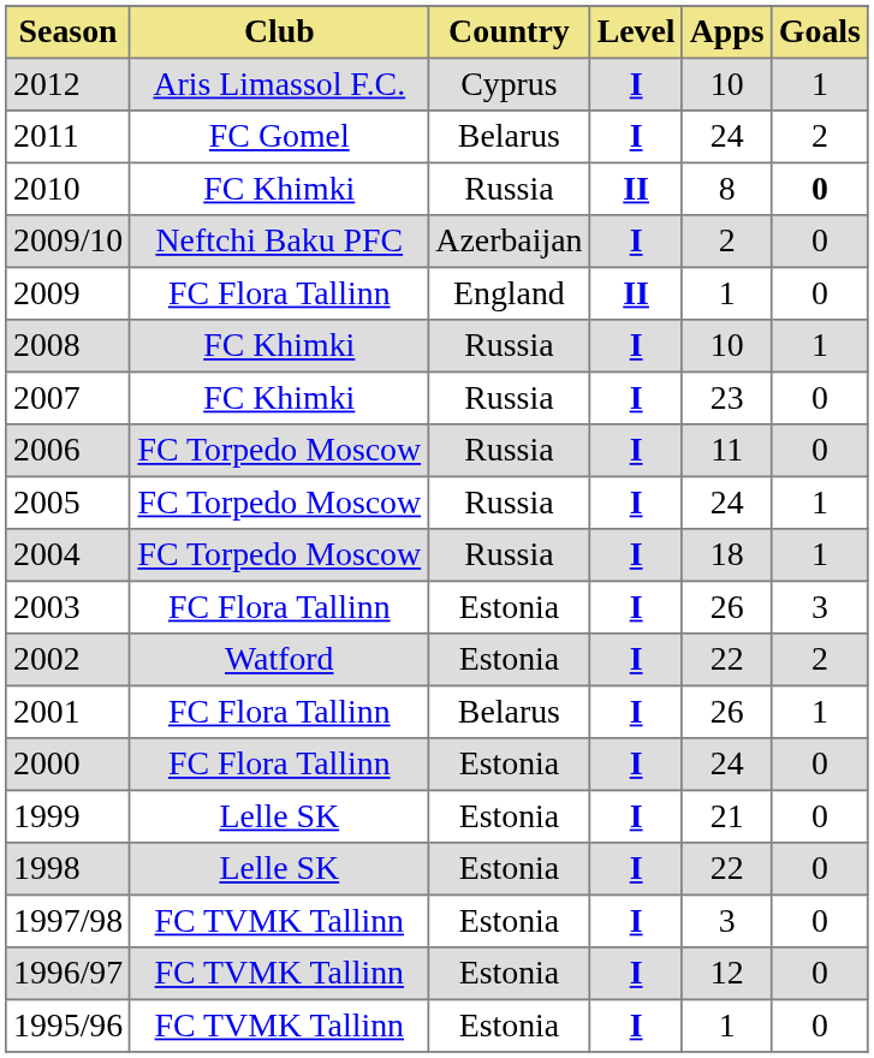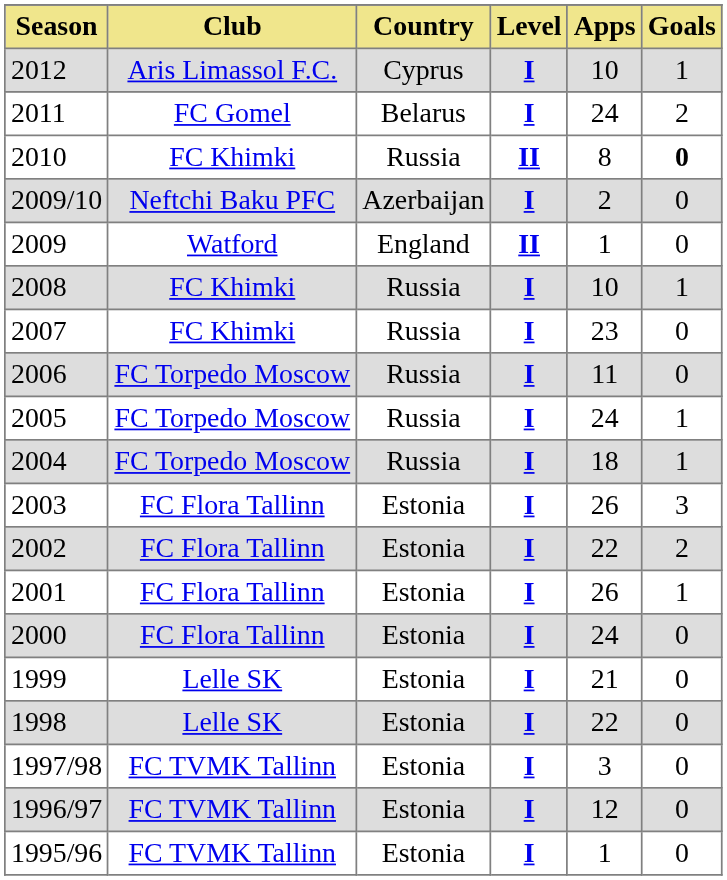2009 | Club: FC Flora Tallinn -> Watford
2002 | Club: Watford -> FC Flora Tallinn
2001 | Country: Belarus -> Estonia
